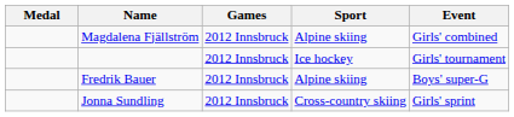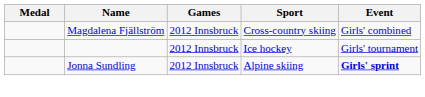Magdalena Fjällström | Sport: Alpine skiing -> Cross-country skiing
- row: Fredrik Bauer | 2012 Innsbruck | Alpine skiing | Boys' super-G
Jonna Sundling | Sport: Cross-country skiing -> Alpine skiing
Jonna Sundling | Event: normal -> bold
